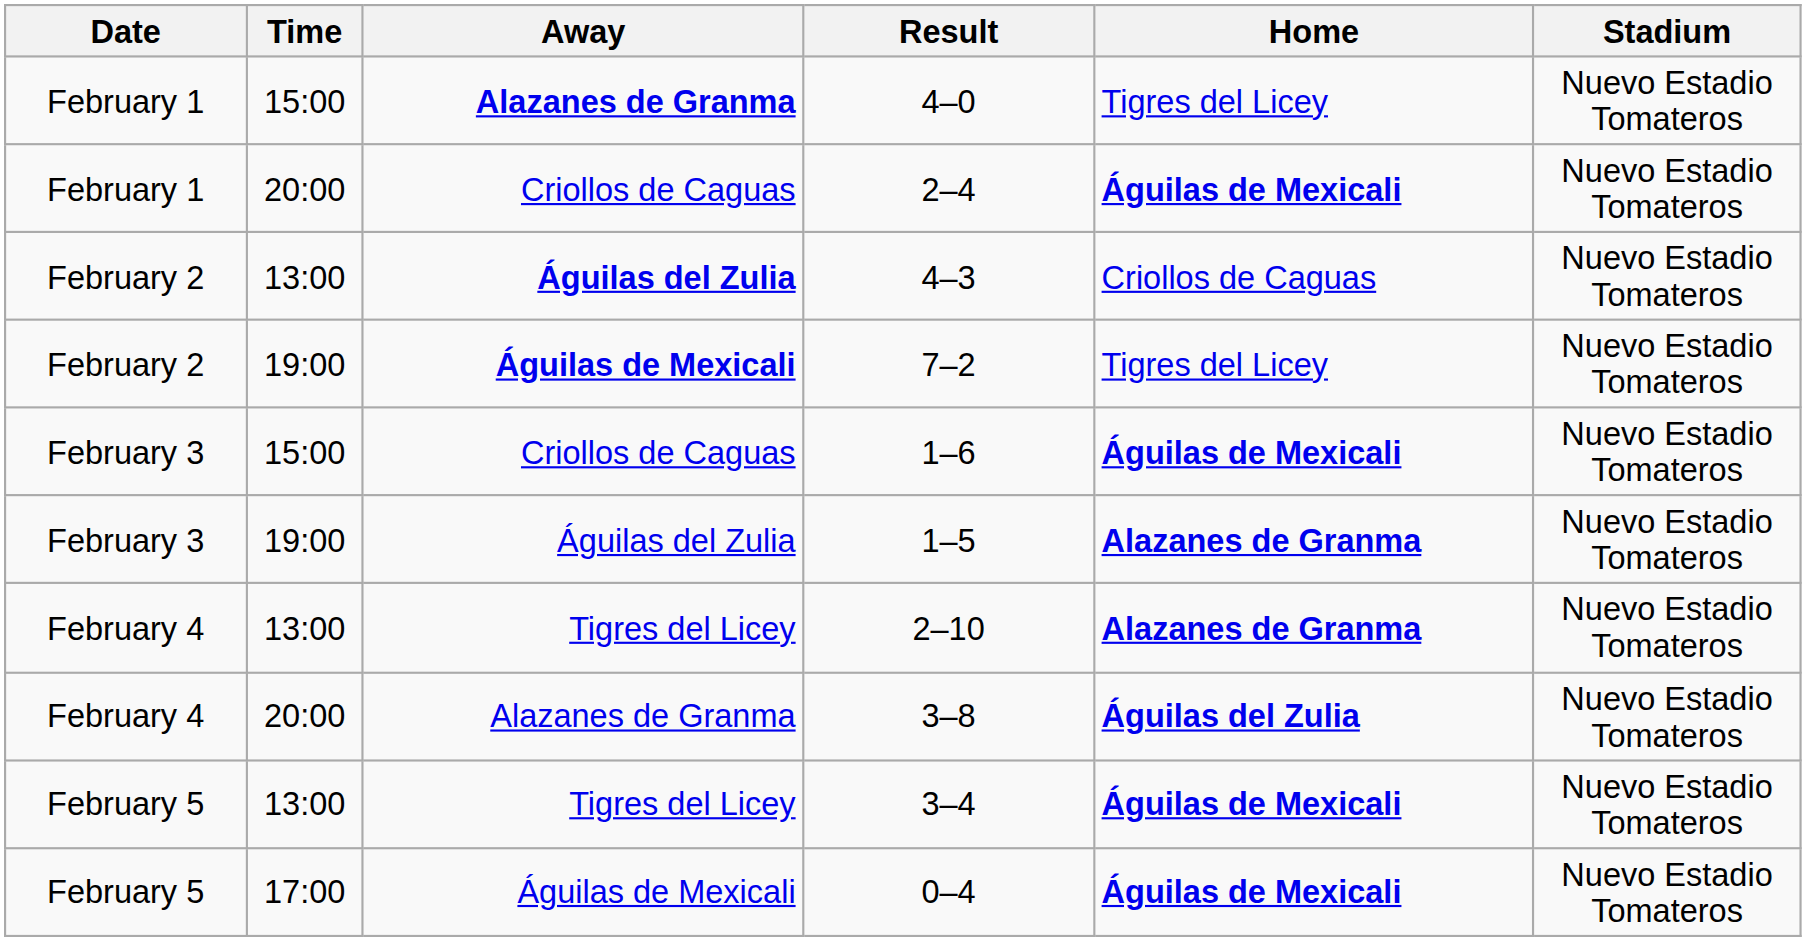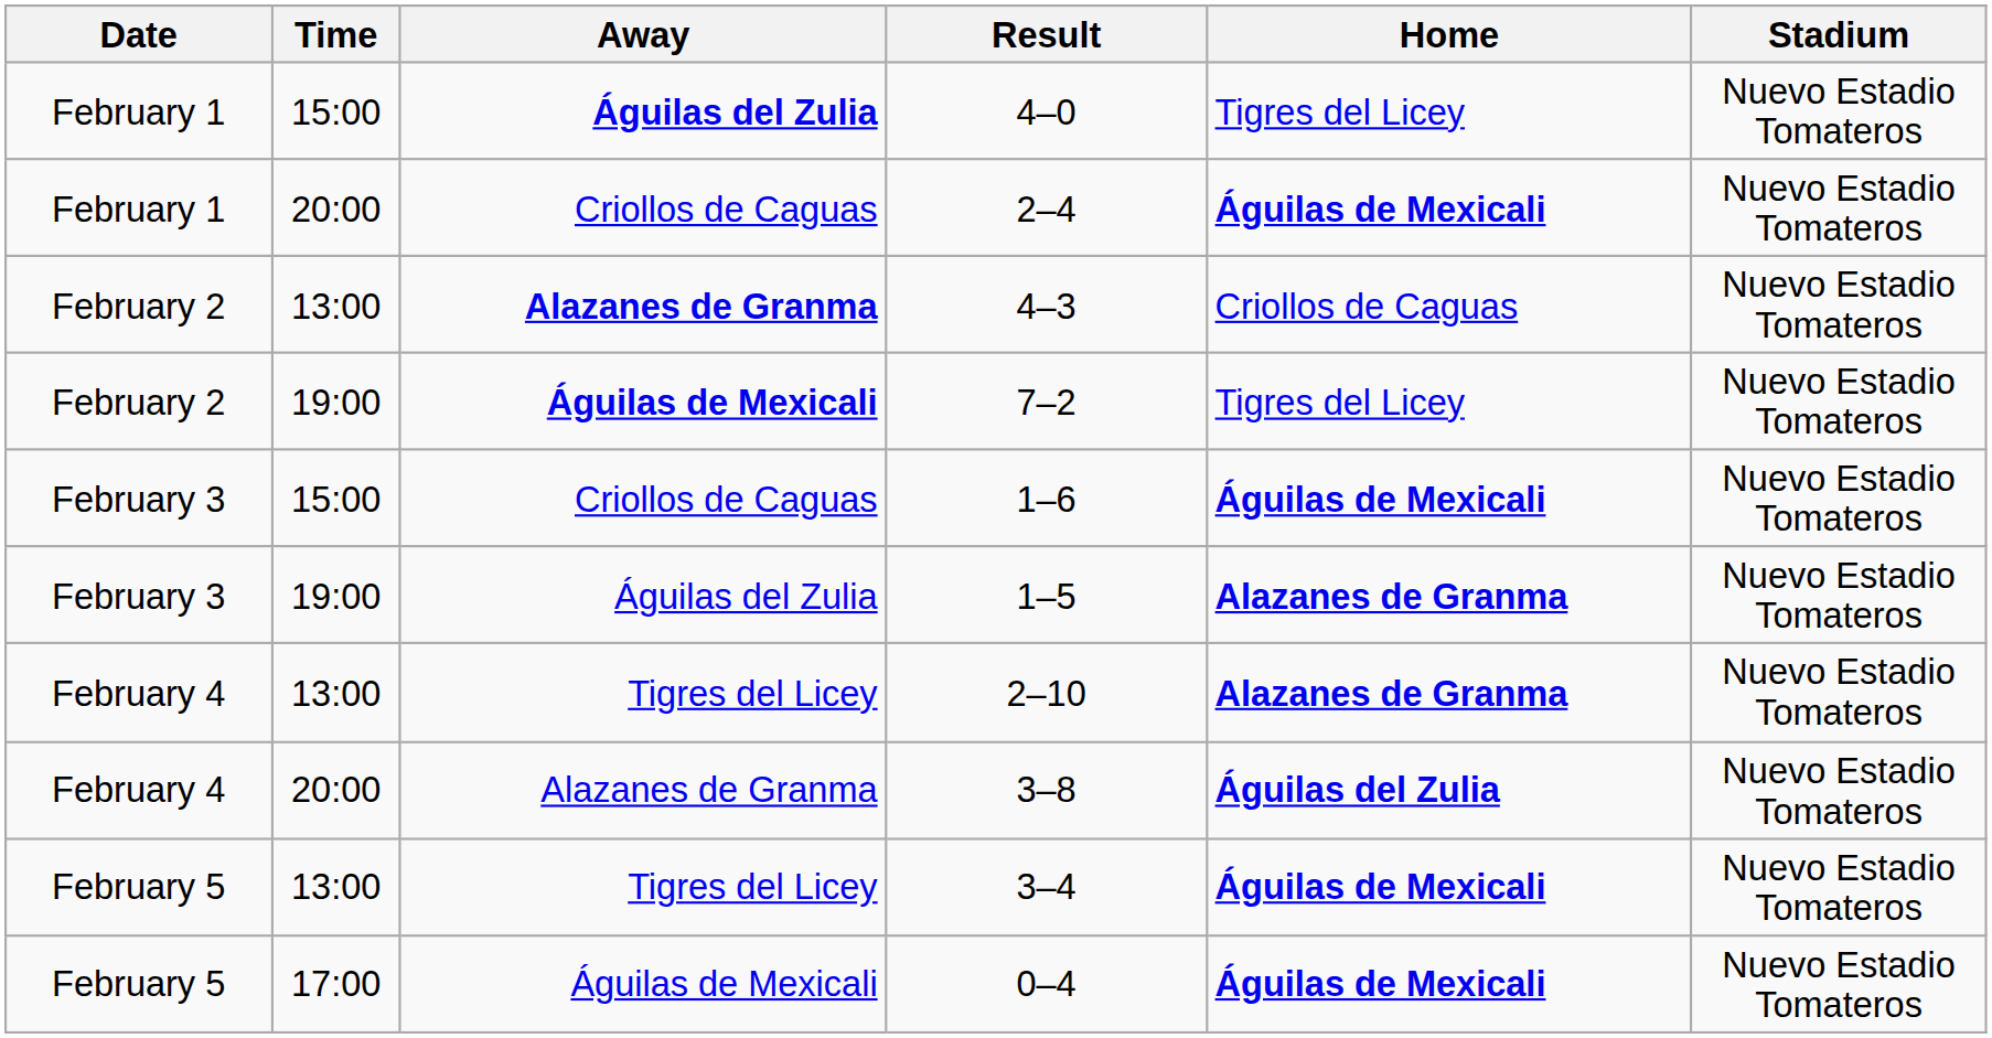4–0 | Away: Alazanes de Granma -> Águilas del Zulia
4–3 | Away: Águilas del Zulia -> Alazanes de Granma
